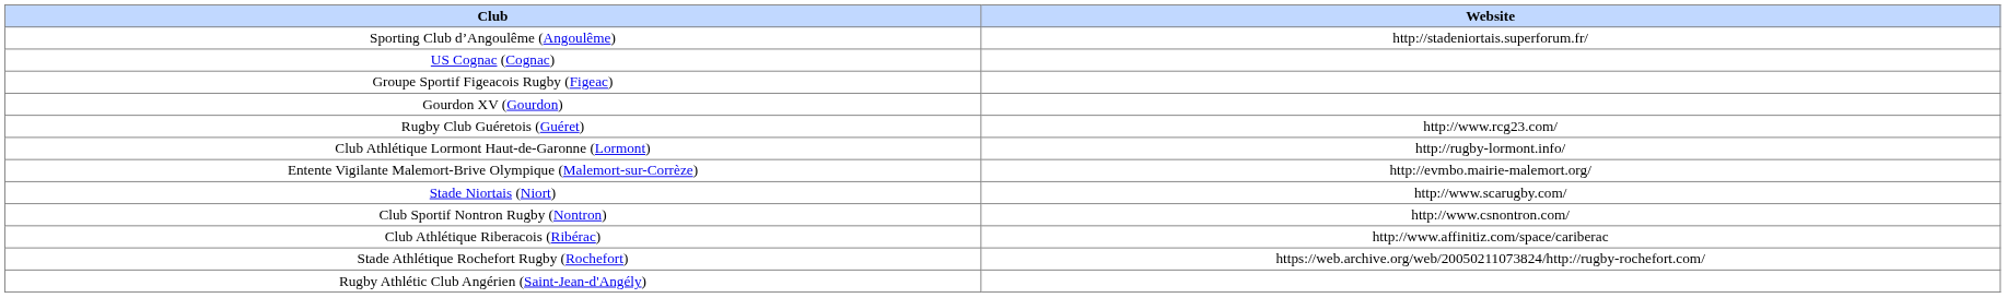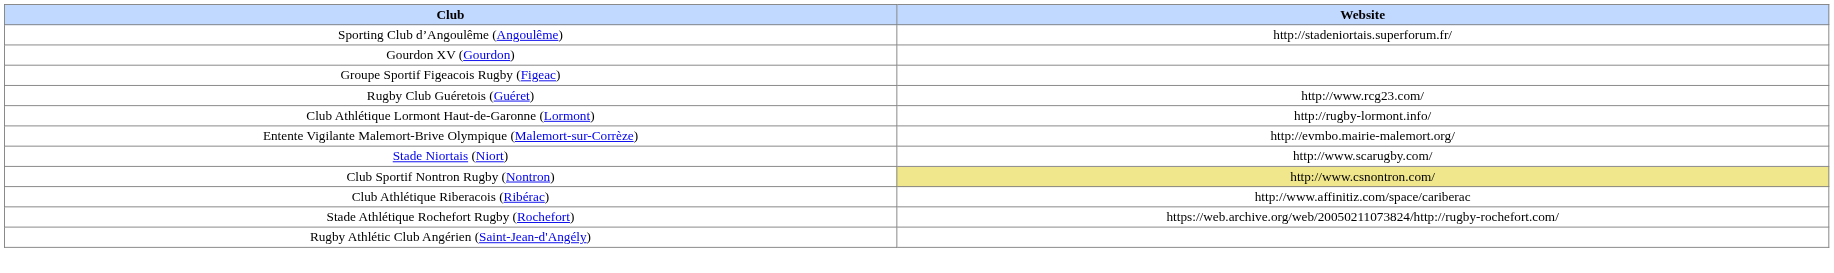- row: US Cognac (Cognac)
rows swapped: Groupe Sportif Figeacois Rugby (Figeac) <-> Gourdon XV (Gourdon)
Club Sportif Nontron Rugby (Nontron) | Website: no background -> khaki background
